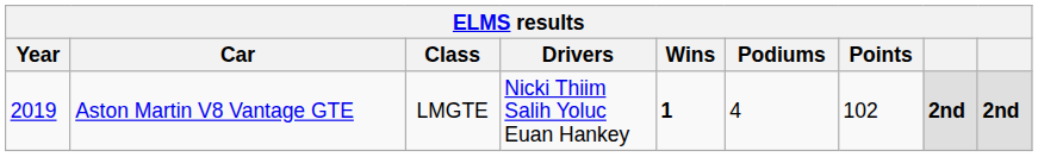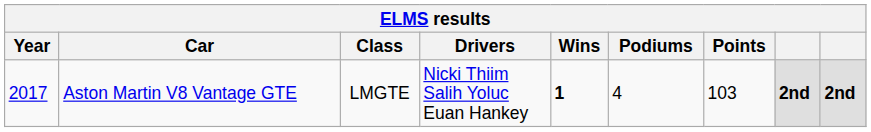Aston Martin V8 Vantage GTE | Year: 2019 -> 2017
Aston Martin V8 Vantage GTE | Points: 102 -> 103
